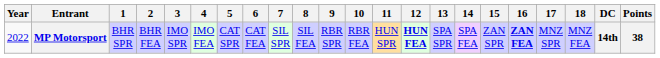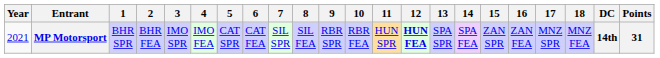MP Motorsport | Year: 2022 -> 2021
MP Motorsport | 16: bold -> normal
MP Motorsport | Points: 38 -> 31
